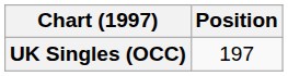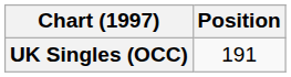UK Singles (OCC) | Position: 197 -> 191
